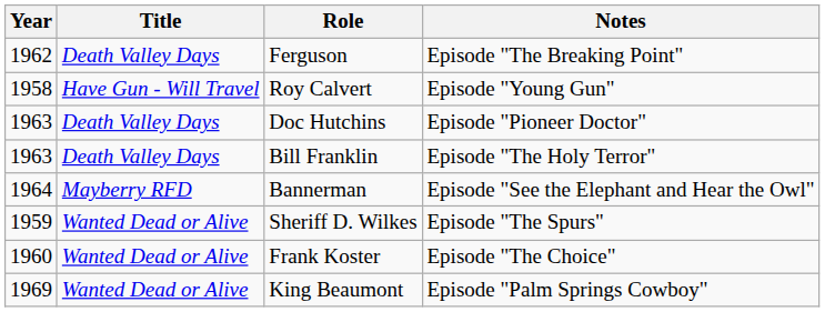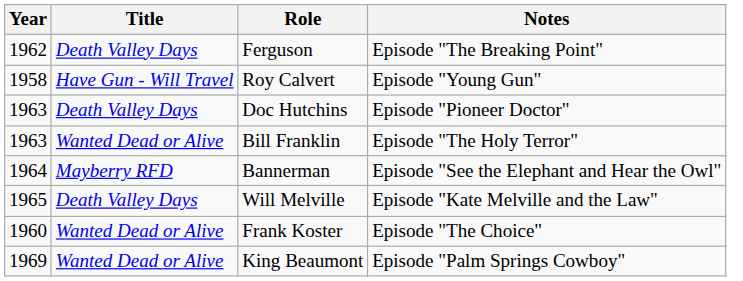Bill Franklin | Title: Death Valley Days -> Wanted Dead or Alive
+ row: 1965 | Death Valley Days | Will Melville | Episode "Kate Melville and the Law"
- row: 1959 | Wanted Dead or Alive | Sheriff D. Wilkes | Episode "The Spurs"
